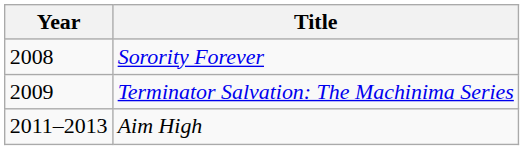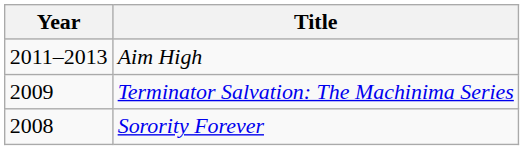rows swapped: Sorority Forever <-> Aim High
